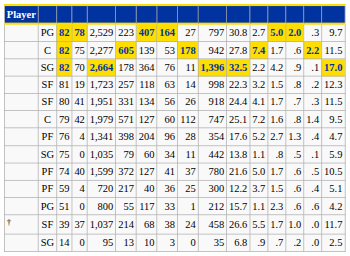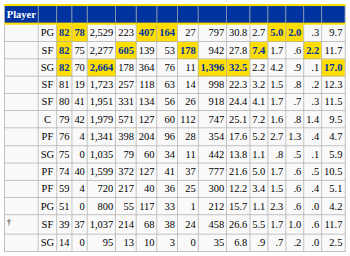82 / 75 | column 2: C -> SF
82 / 75 | column 16: 11.5 -> 11.7
74 | column 10: 780 -> 777
59 | column 12: 3.7 -> 3.4
51 | column 15: .6 -> .0
39 | column 15: .0 -> .6
